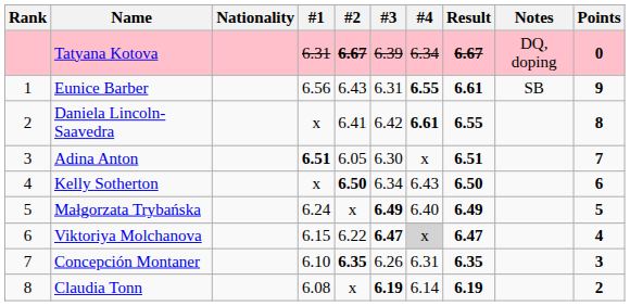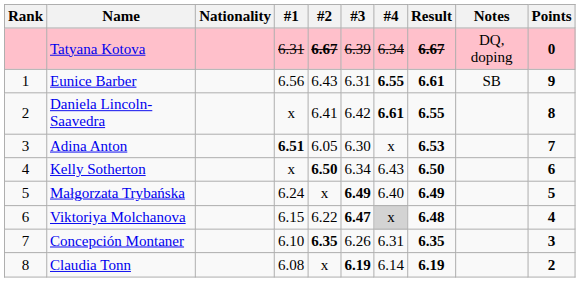Adina Anton | Result: 6.51 -> 6.53
Viktoriya Molchanova | Result: 6.47 -> 6.48
